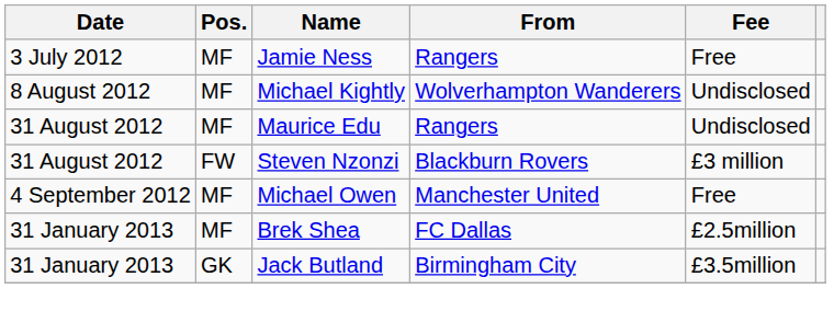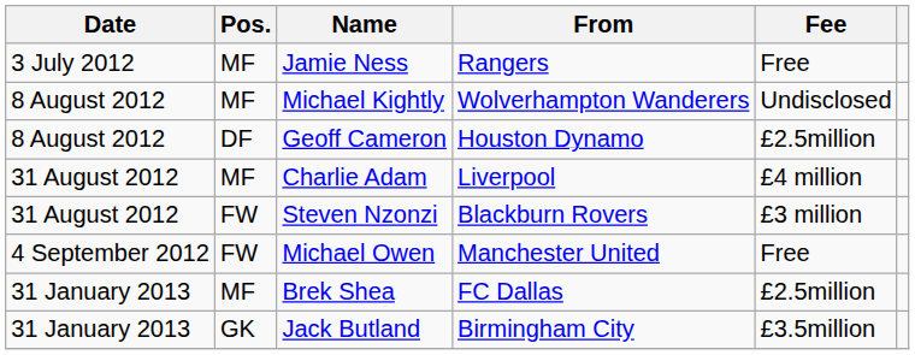+ row: 8 August 2012 | DF | Geoff Cameron | Houston Dynamo | £2.5million
- row: 31 August 2012 | MF | Maurice Edu | Rangers | Undisclosed
+ row: 31 August 2012 | MF | Charlie Adam | Liverpool | £4 million
Michael Owen | Pos.: MF -> FW
